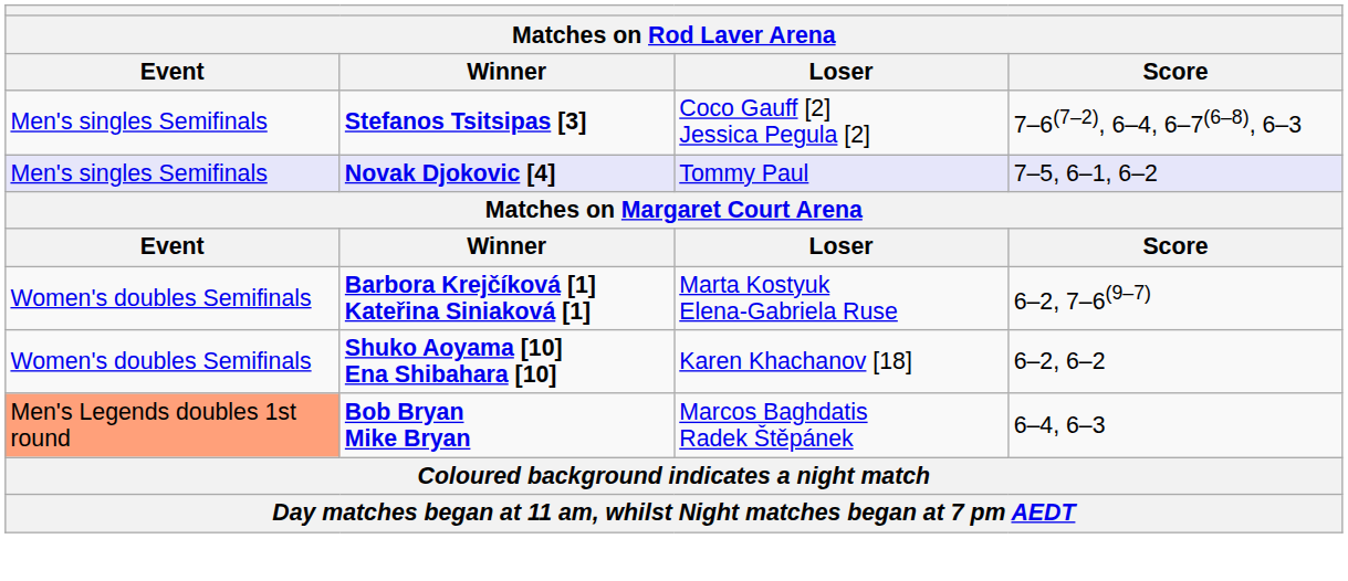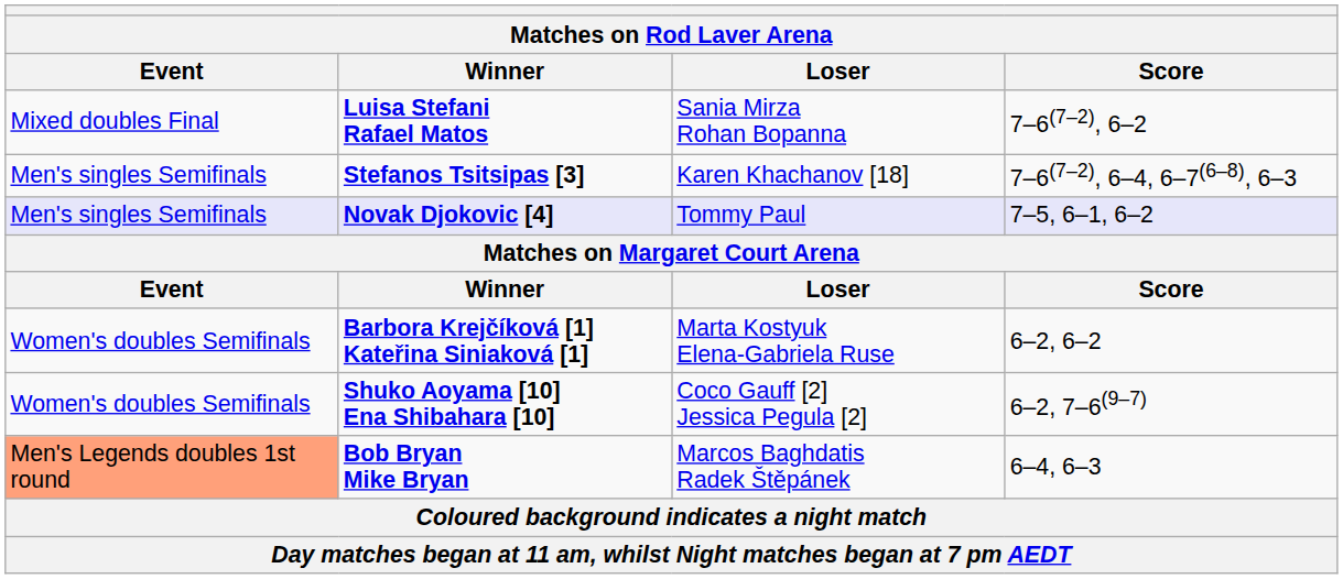+ row: Mixed doubles Final | Luisa Stefani Rafael Matos | Sania Mirza Rohan Bopanna | 7–6(7–2), 6–2
Stefanos Tsitsipas [3] | Loser: Coco Gauff [2] Jessica Pegula [2] -> Karen Khachanov [18]
Barbora Krejčíková [1] Kateřina Siniaková [1] | Score: 6–2, 7–6(9–7) -> 6–2, 6–2
Shuko Aoyama [10] Ena Shibahara [10] | Loser: Karen Khachanov [18] -> Coco Gauff [2] Jessica Pegula [2]
Shuko Aoyama [10] Ena Shibahara [10] | Score: 6–2, 6–2 -> 6–2, 7–6(9–7)
